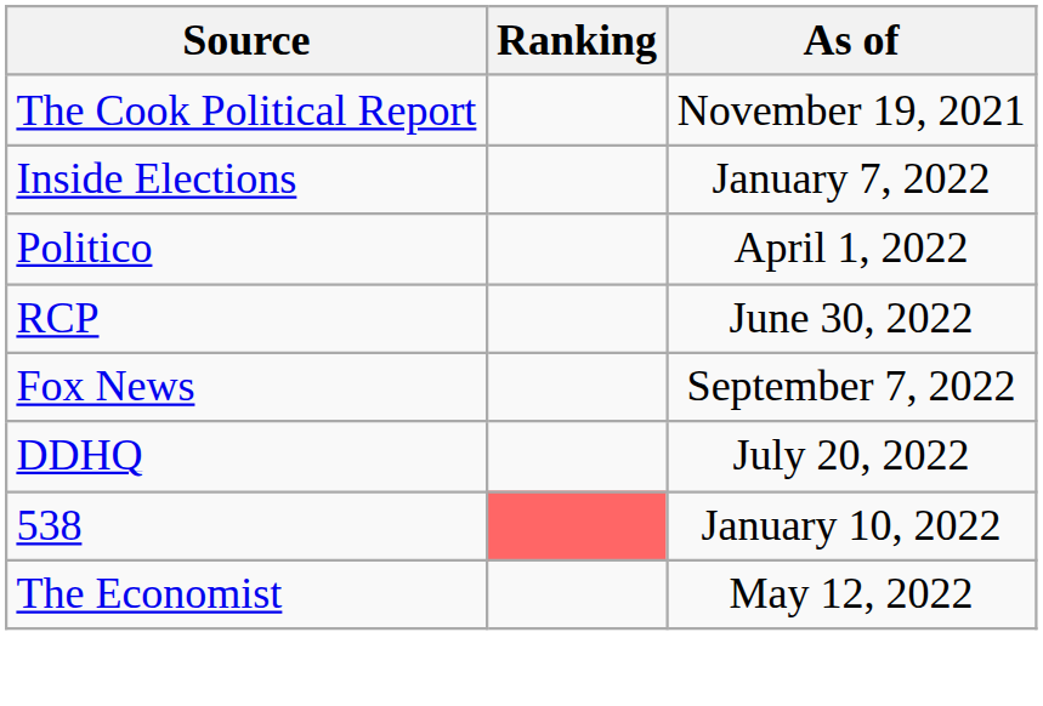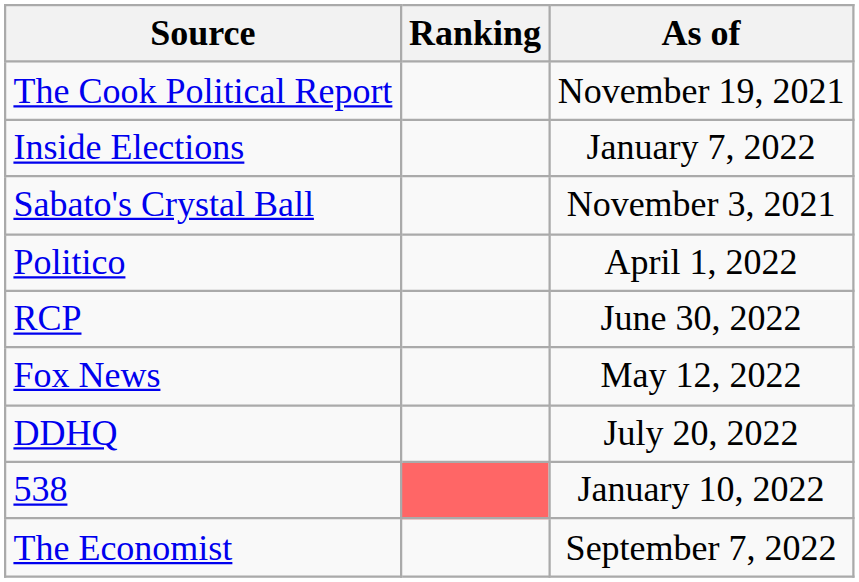+ row: Sabato's Crystal Ball | November 3, 2021
Fox News | As of: September 7, 2022 -> May 12, 2022
The Economist | As of: May 12, 2022 -> September 7, 2022
